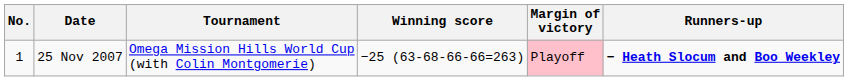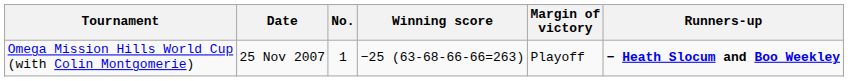columns swapped: No. <-> Tournament
25 Nov 2007 | Margin of victory: pink background -> no background
